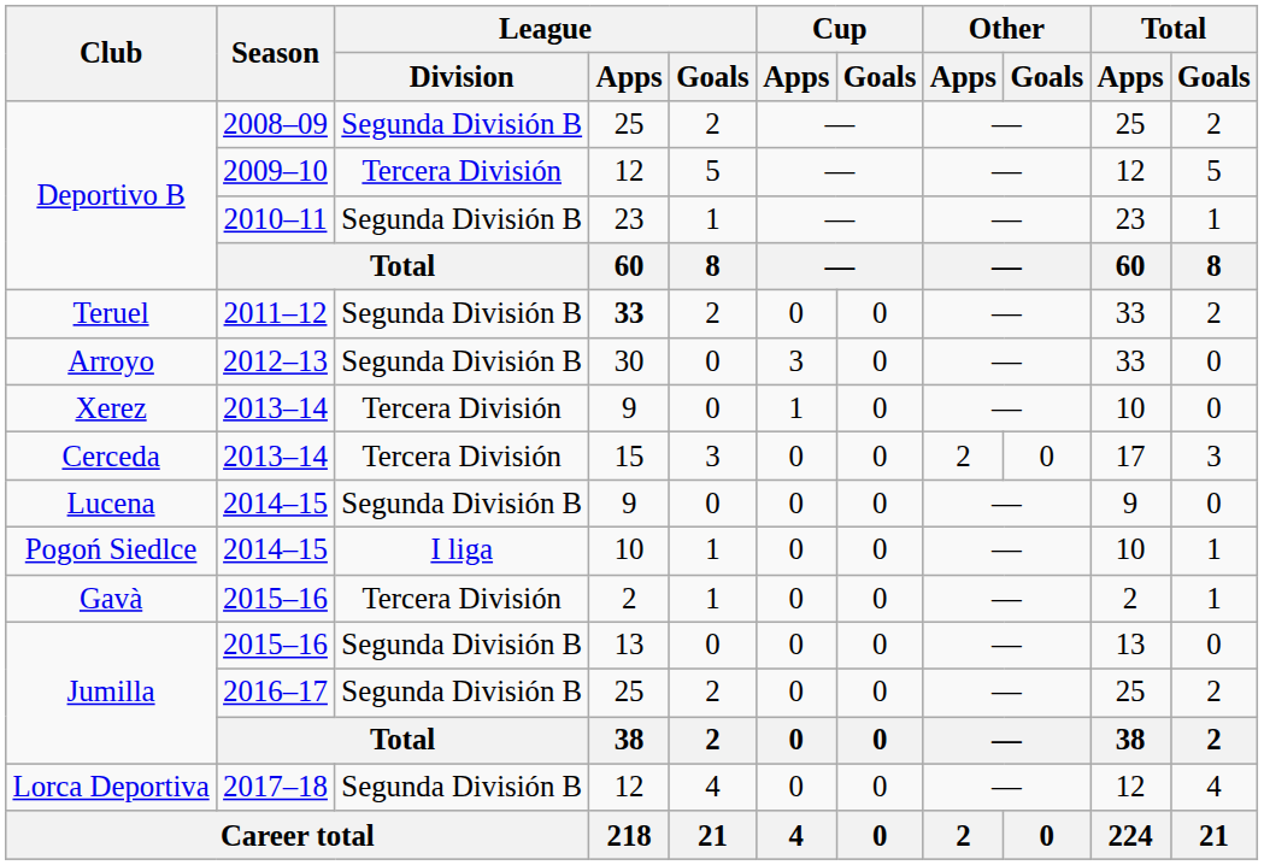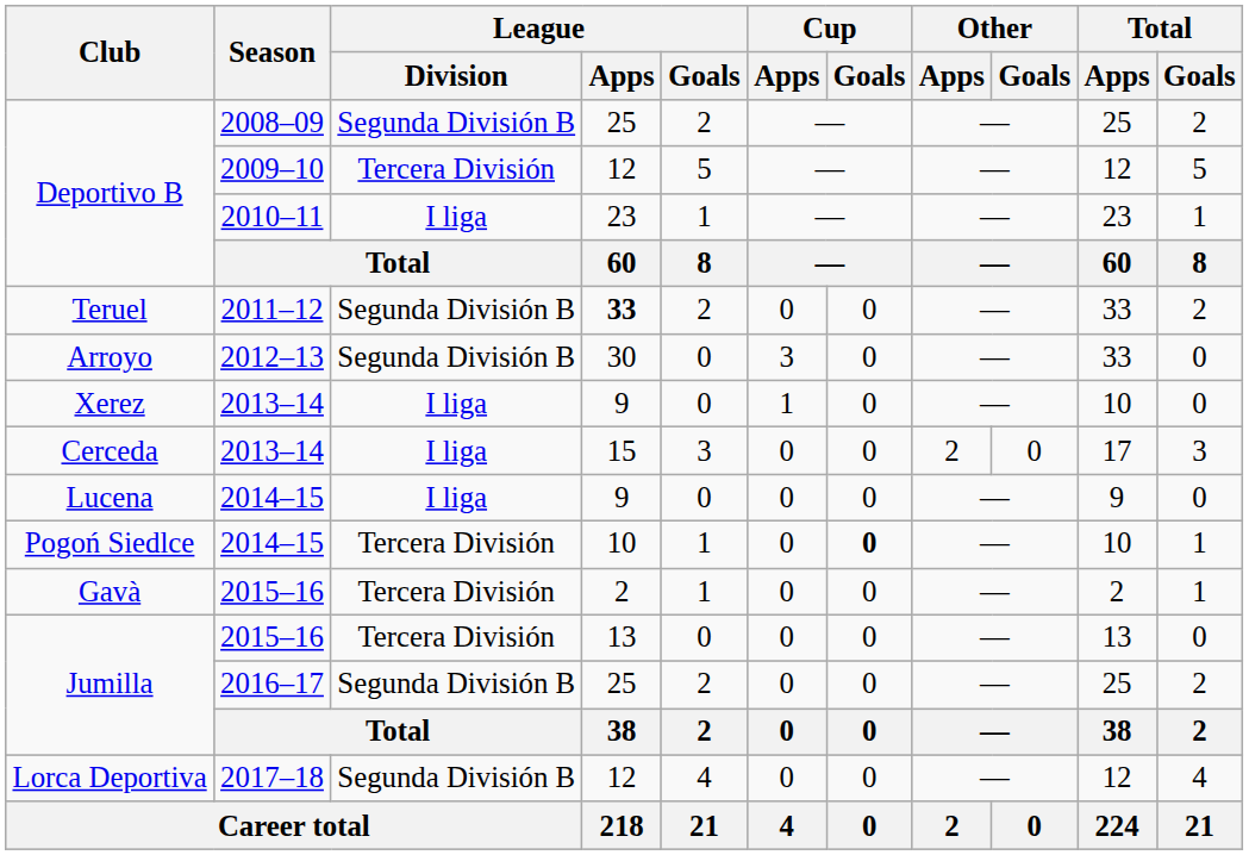Deportivo B / 2010–11 | League / Division: Segunda División B -> I liga
Xerez | League / Division: Tercera División -> I liga
Cerceda | League / Division: Tercera División -> I liga
Lucena | League / Division: Segunda División B -> I liga
Pogoń Siedlce | League / Division: I liga -> Tercera División
Pogoń Siedlce | Cup / Goals: normal -> bold
Jumilla / 2015–16 | League / Division: Segunda División B -> Tercera División
